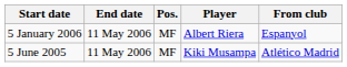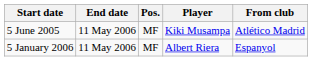rows swapped: 5 June 2005 <-> 5 January 2006
